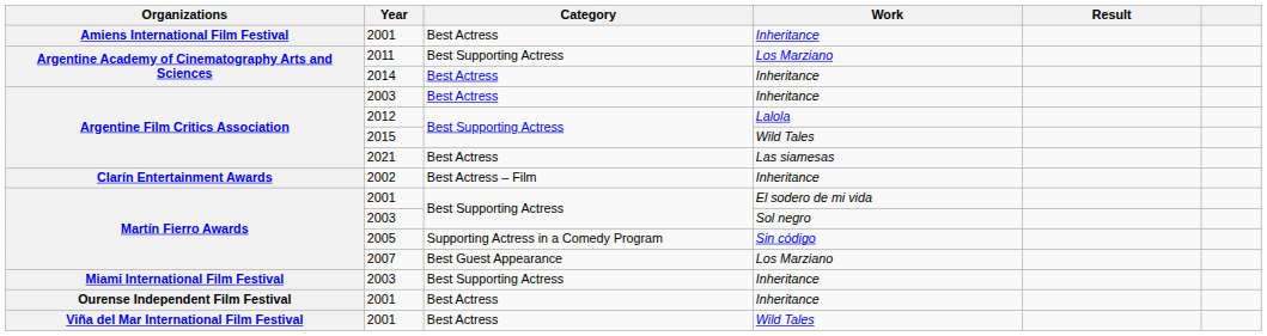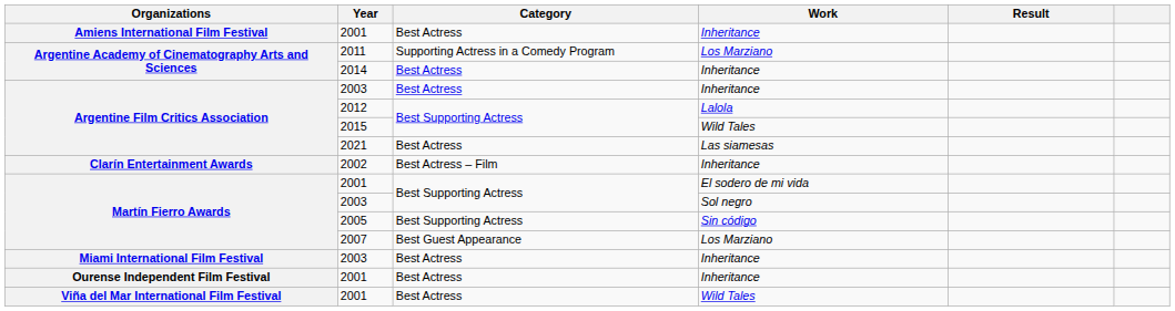2011 | Category: Best Supporting Actress -> Supporting Actress in a Comedy Program
2005 | Category: Supporting Actress in a Comedy Program -> Best Supporting Actress
Miami International Film Festival / 2003 | Category: Best Supporting Actress -> Best Actress
